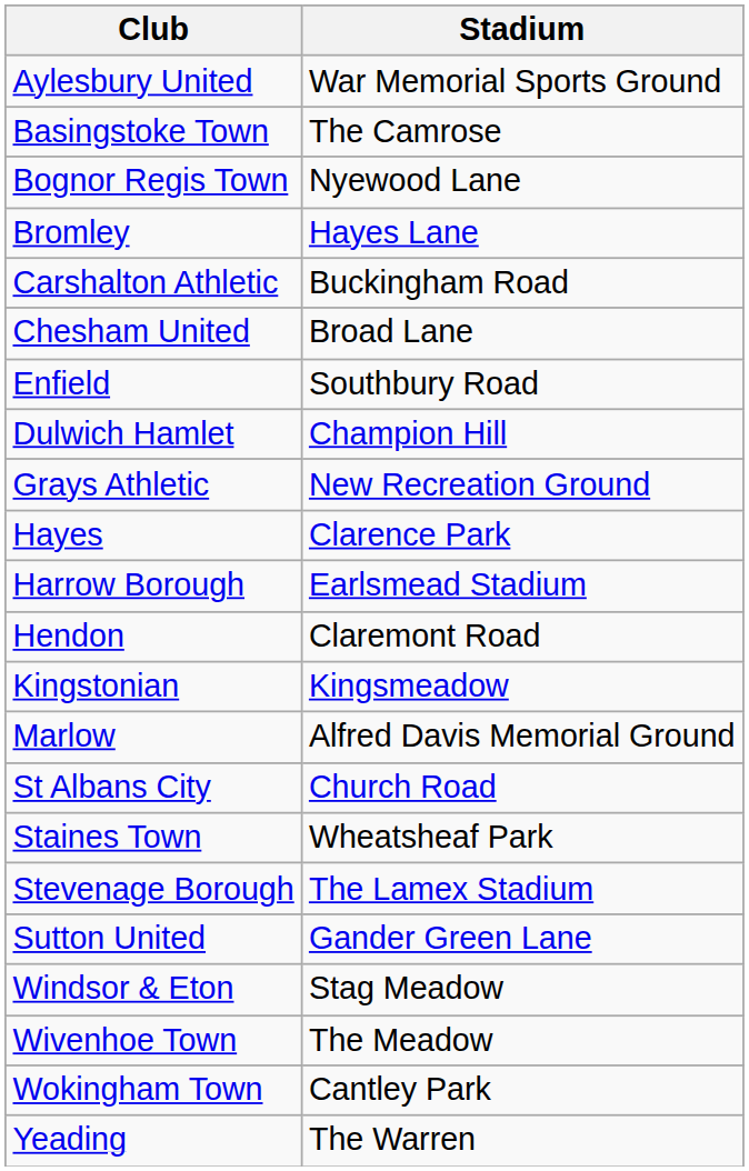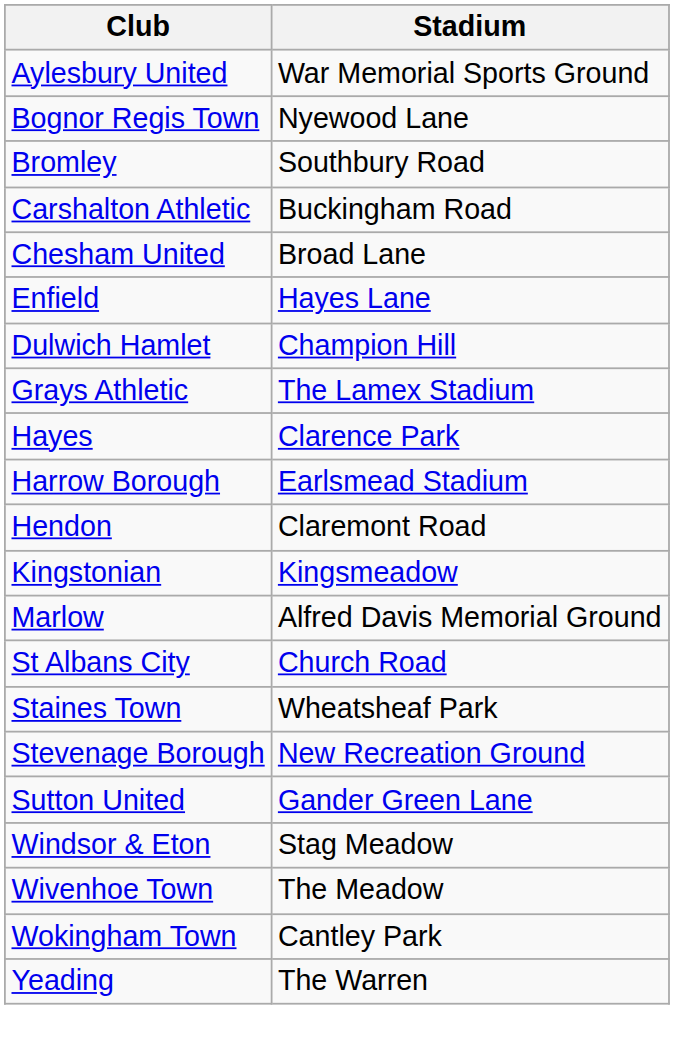- row: Basingstoke Town | The Camrose
Bromley | Stadium: Hayes Lane -> Southbury Road
Enfield | Stadium: Southbury Road -> Hayes Lane
Grays Athletic | Stadium: New Recreation Ground -> The Lamex Stadium
Stevenage Borough | Stadium: The Lamex Stadium -> New Recreation Ground
